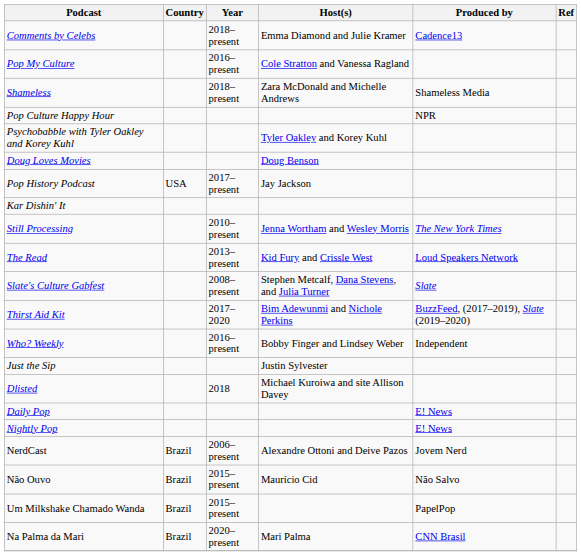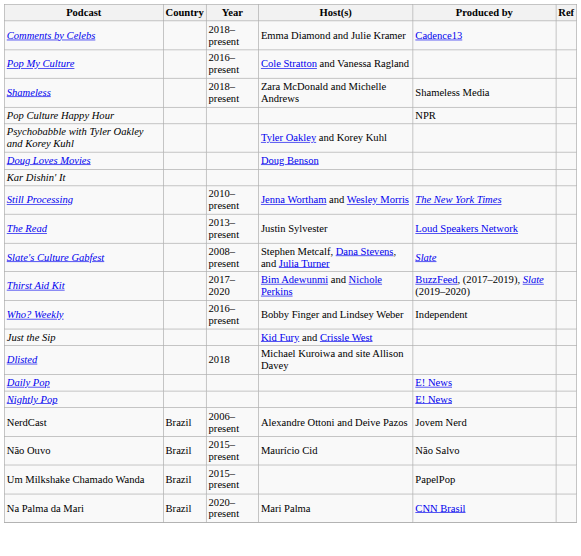- row: Pop History Podcast | USA | 2017–present | Jay Jackson
The Read | Host(s): Kid Fury and Crissle West -> Justin Sylvester
Just the Sip | Host(s): Justin Sylvester -> Kid Fury and Crissle West
